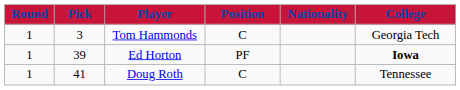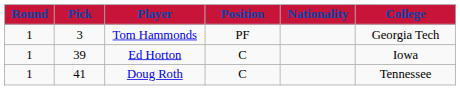Tom Hammonds | Position: C -> PF
Ed Horton | Position: PF -> C
Ed Horton | College: bold -> normal
